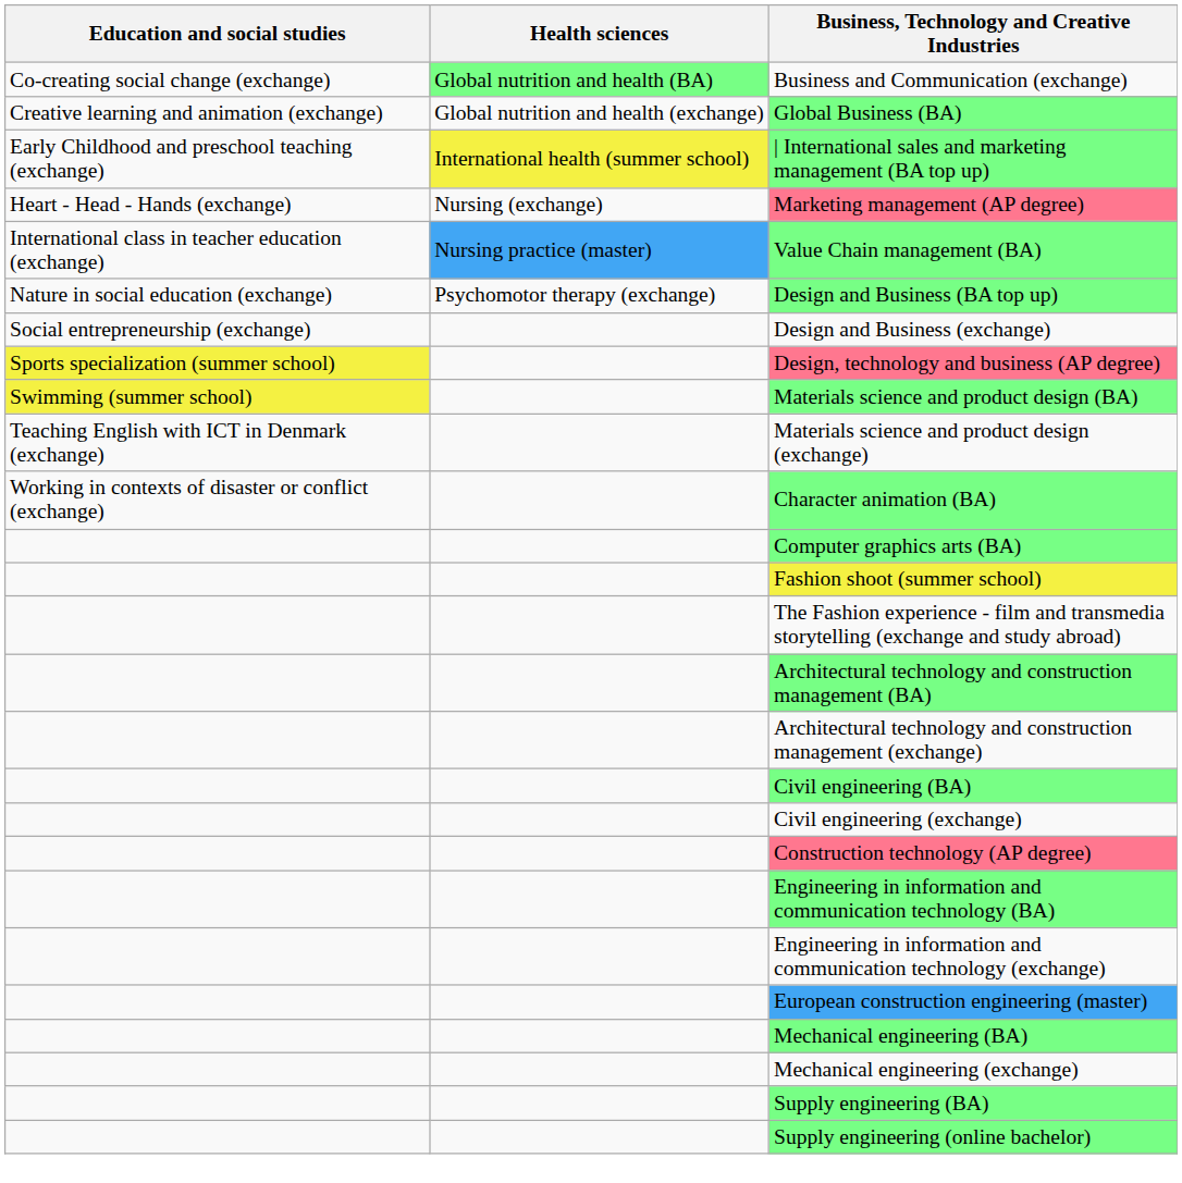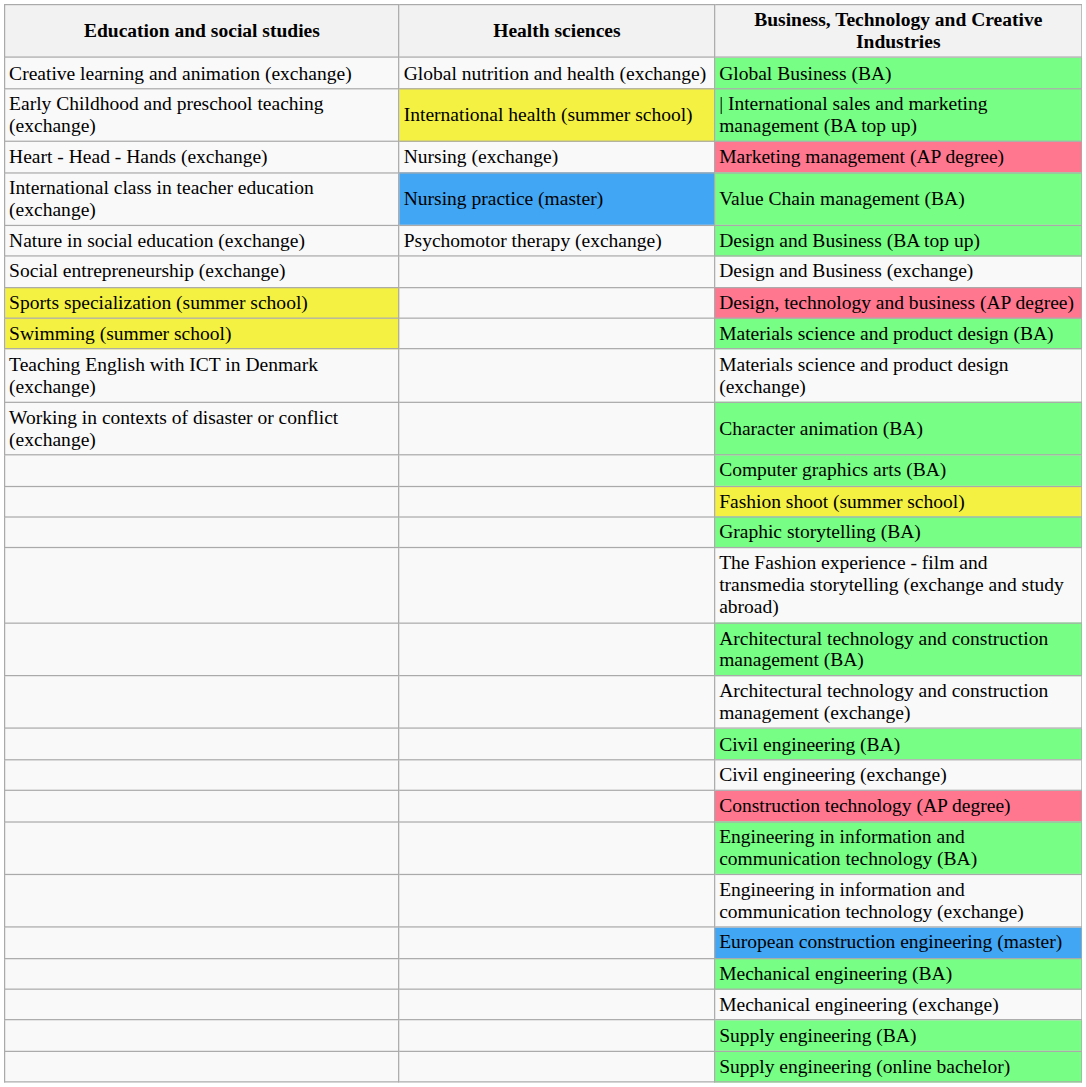- row: Co-creating social change (exchange) | Global nutrition and health (BA) | Business and Communication (exchange)
+ row: Graphic storytelling (BA)
